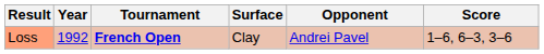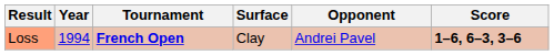Loss | Year: 1992 -> 1994
Loss | Score: normal -> bold
